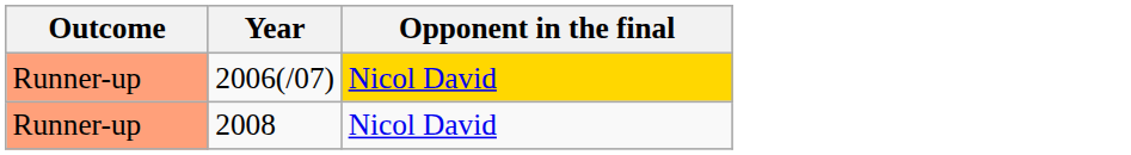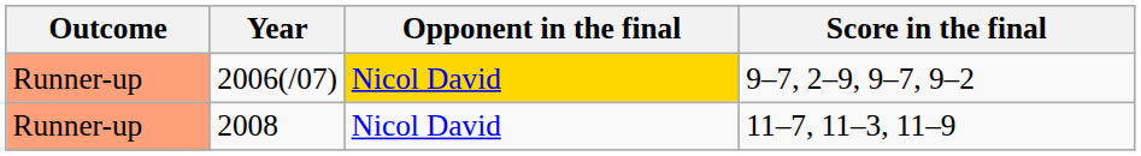+ column: Score in the final | 9–7, 2–9, 9–7, 9–2 | 11–7, 11–3, 11–9
